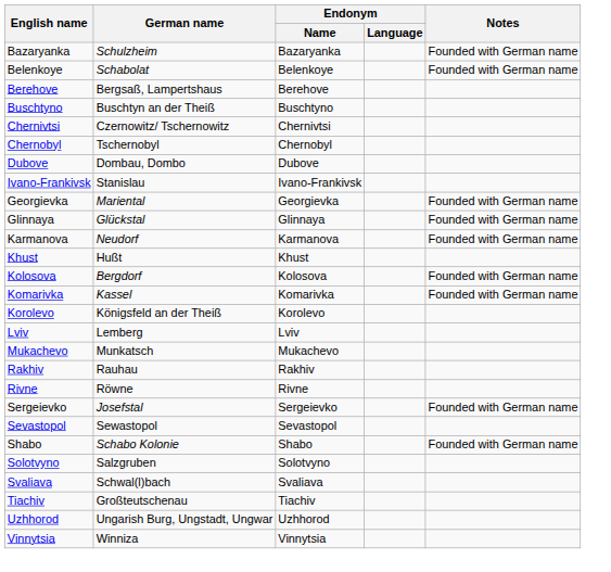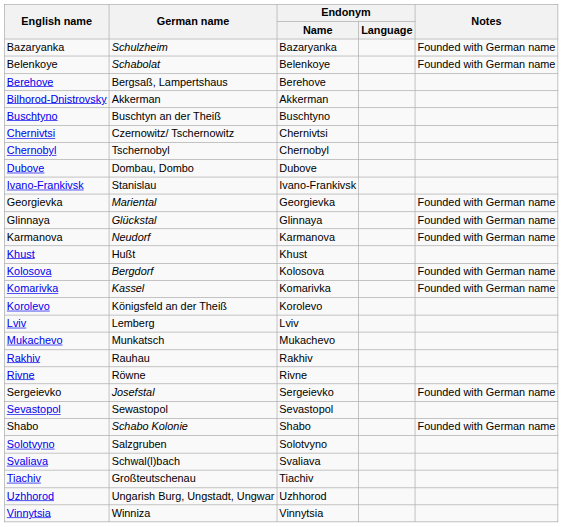+ row: Bilhorod-Dnistrovsky | Akkerman | Akkerman
